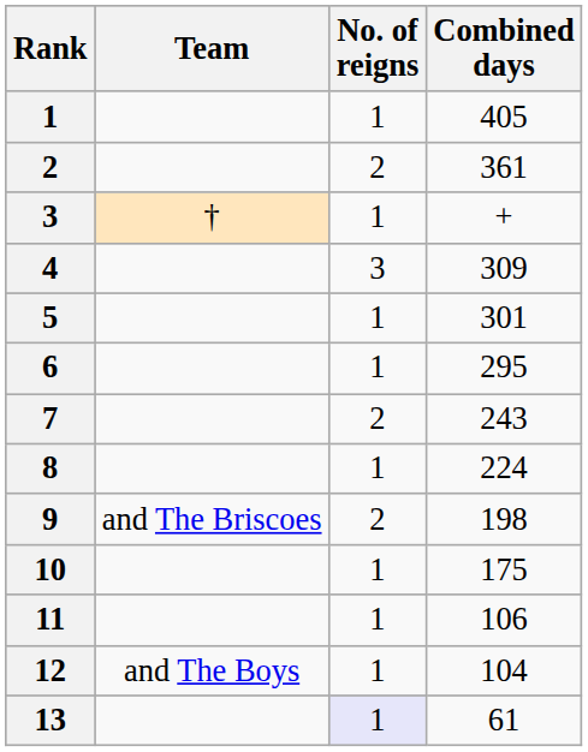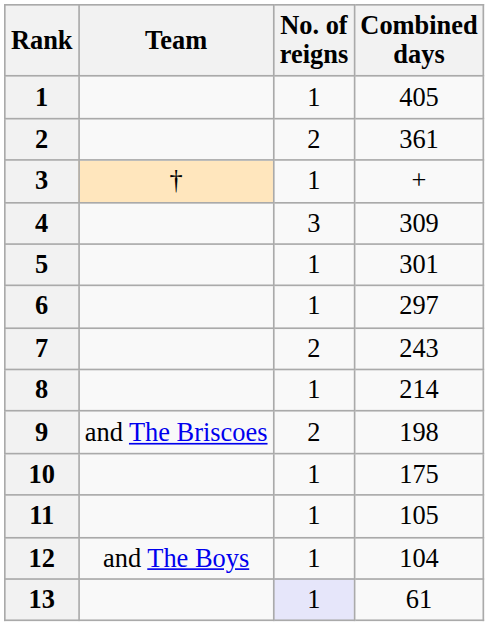6 | Combined days: 295 -> 297
8 | Combined days: 224 -> 214
11 | Combined days: 106 -> 105
